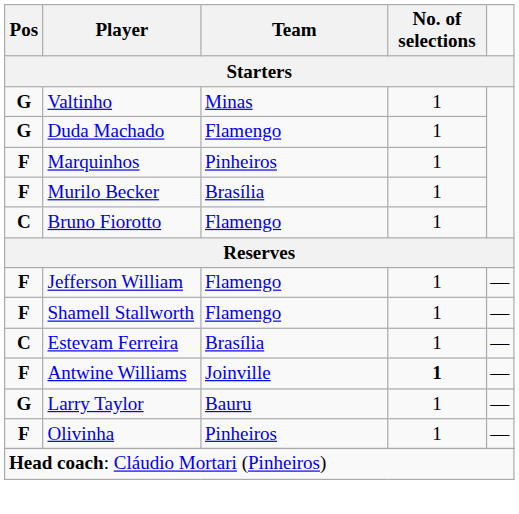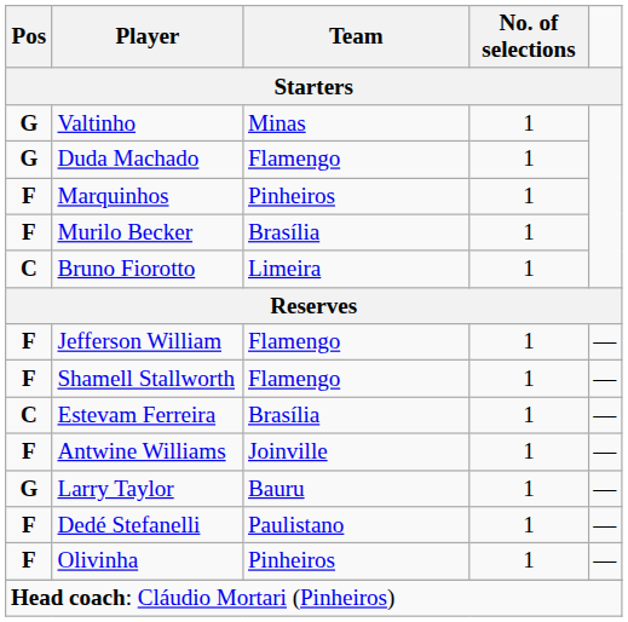Bruno Fiorotto | Team: Flamengo -> Limeira
Antwine Williams | No. of selections: bold -> normal
+ row: F | Dedé Stefanelli | Paulistano | 1 | —
